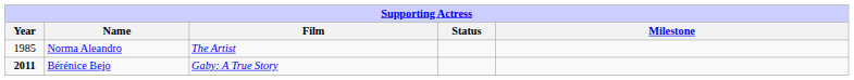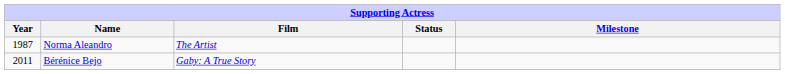Norma Aleandro | Year: 1985 -> 1987
Bérénice Bejo | Year: bold -> normal
